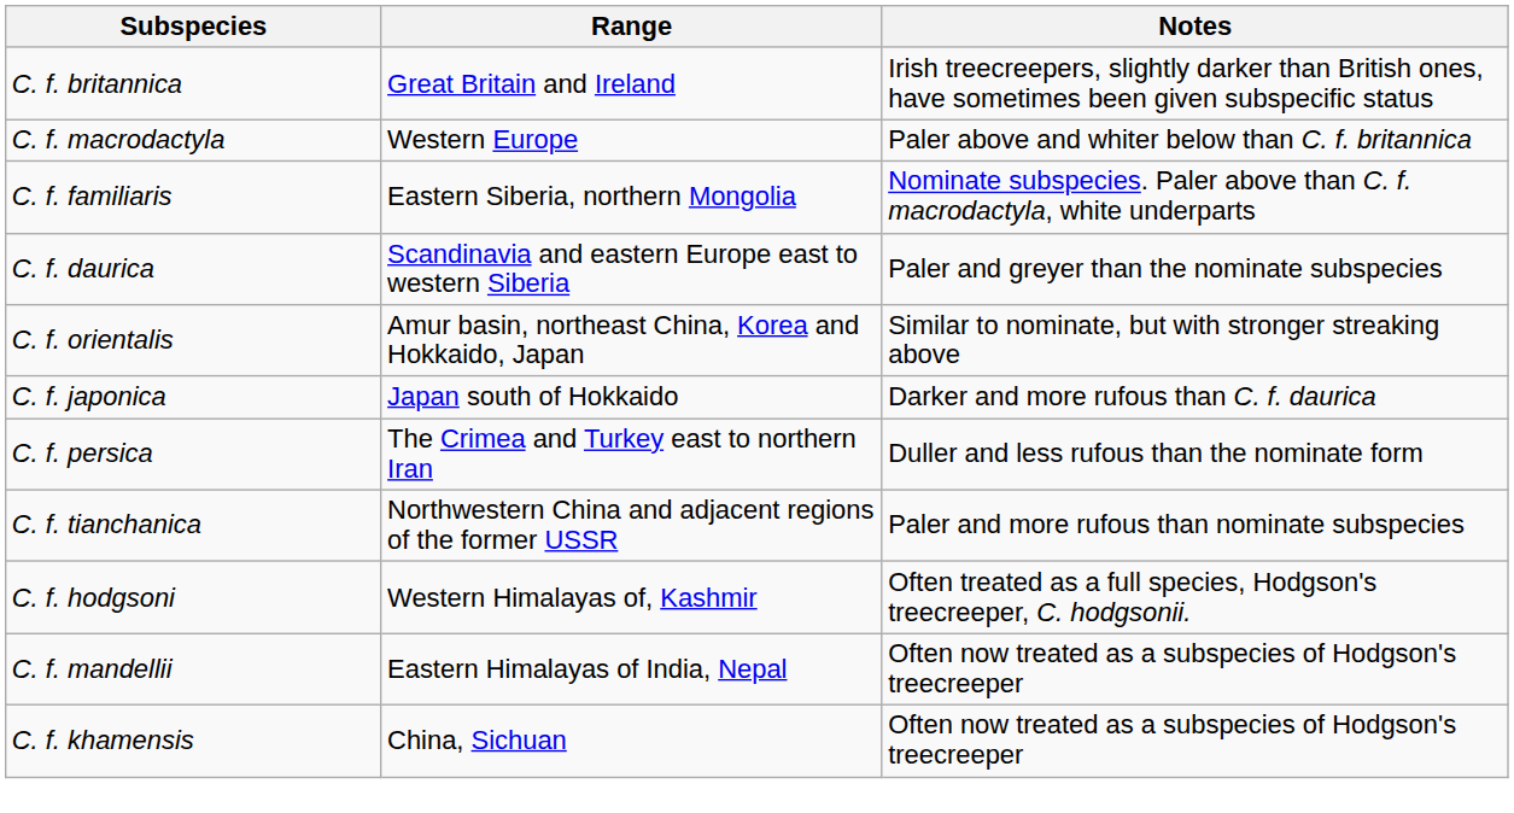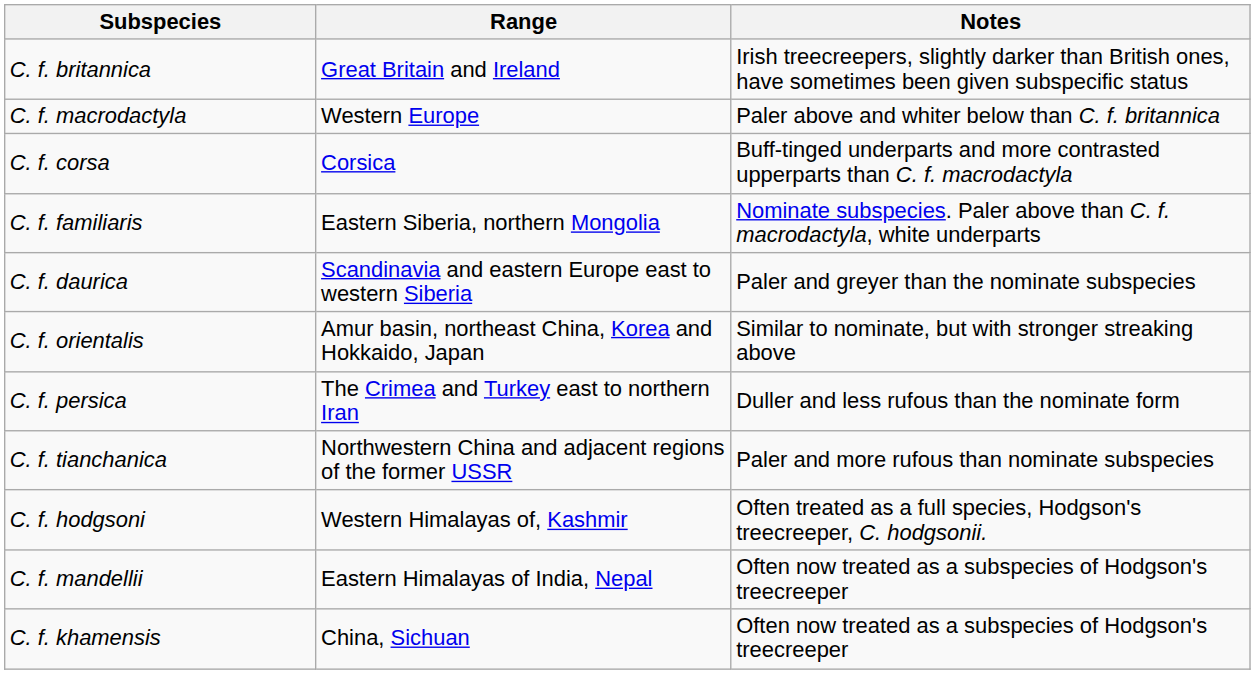+ row: C. f. corsa | Corsica | Buff-tinged underparts and more contrasted upperparts than C. f. macrodactyla
- row: C. f. japonica | Japan south of Hokkaido | Darker and more rufous than C. f. daurica
